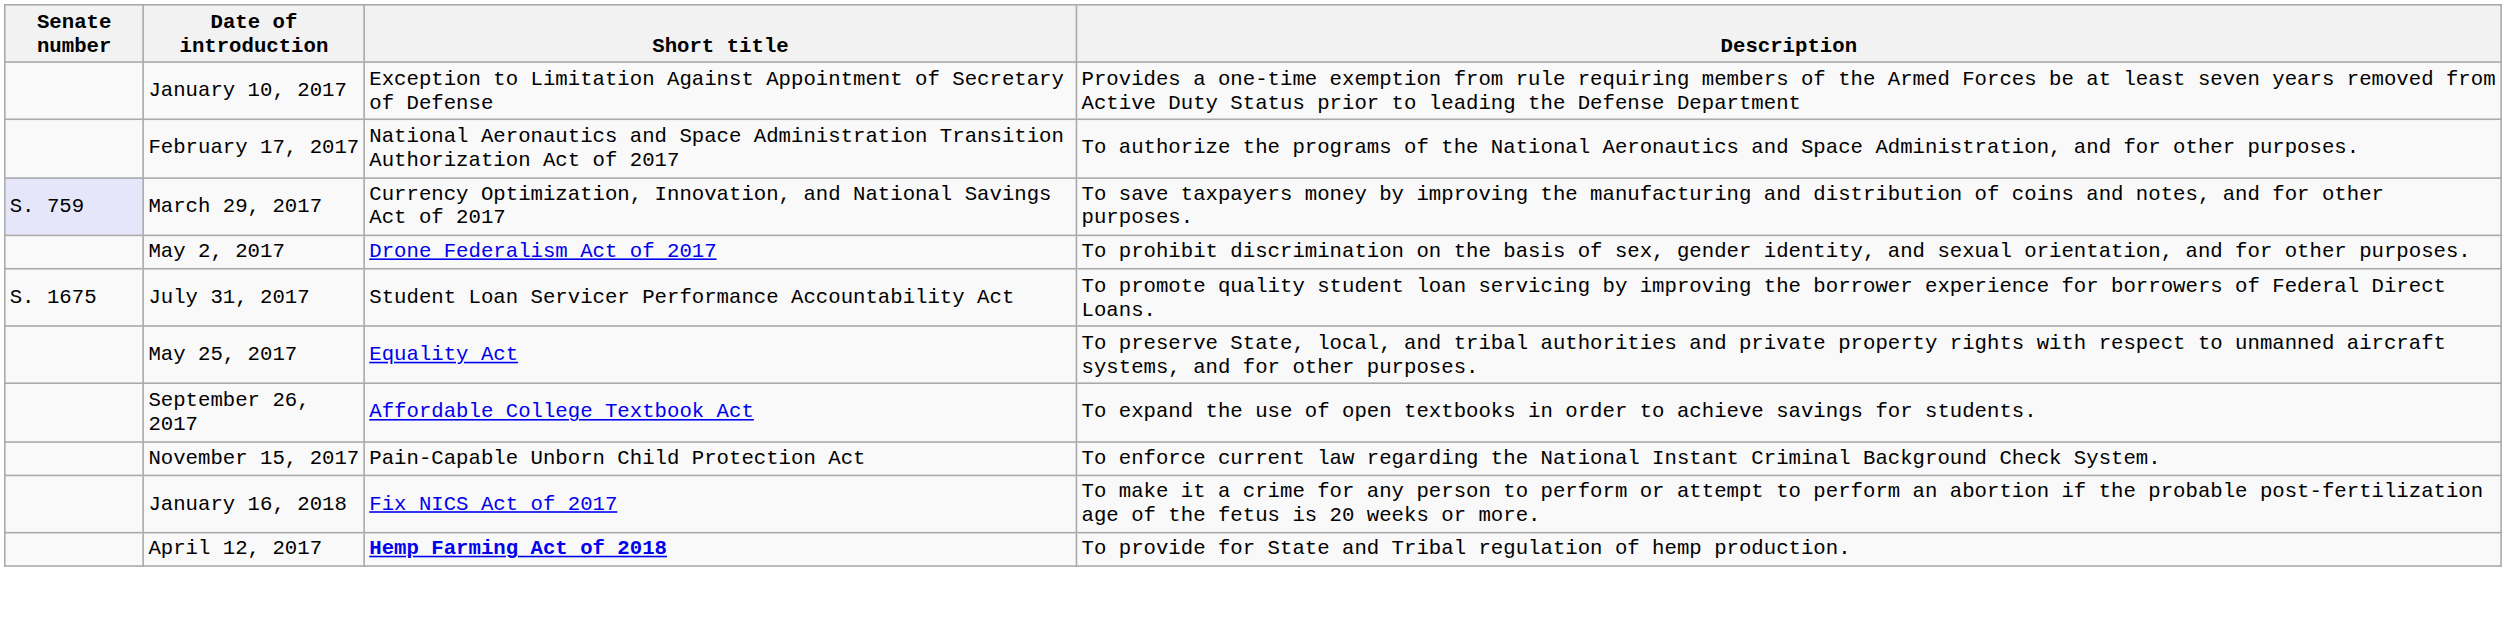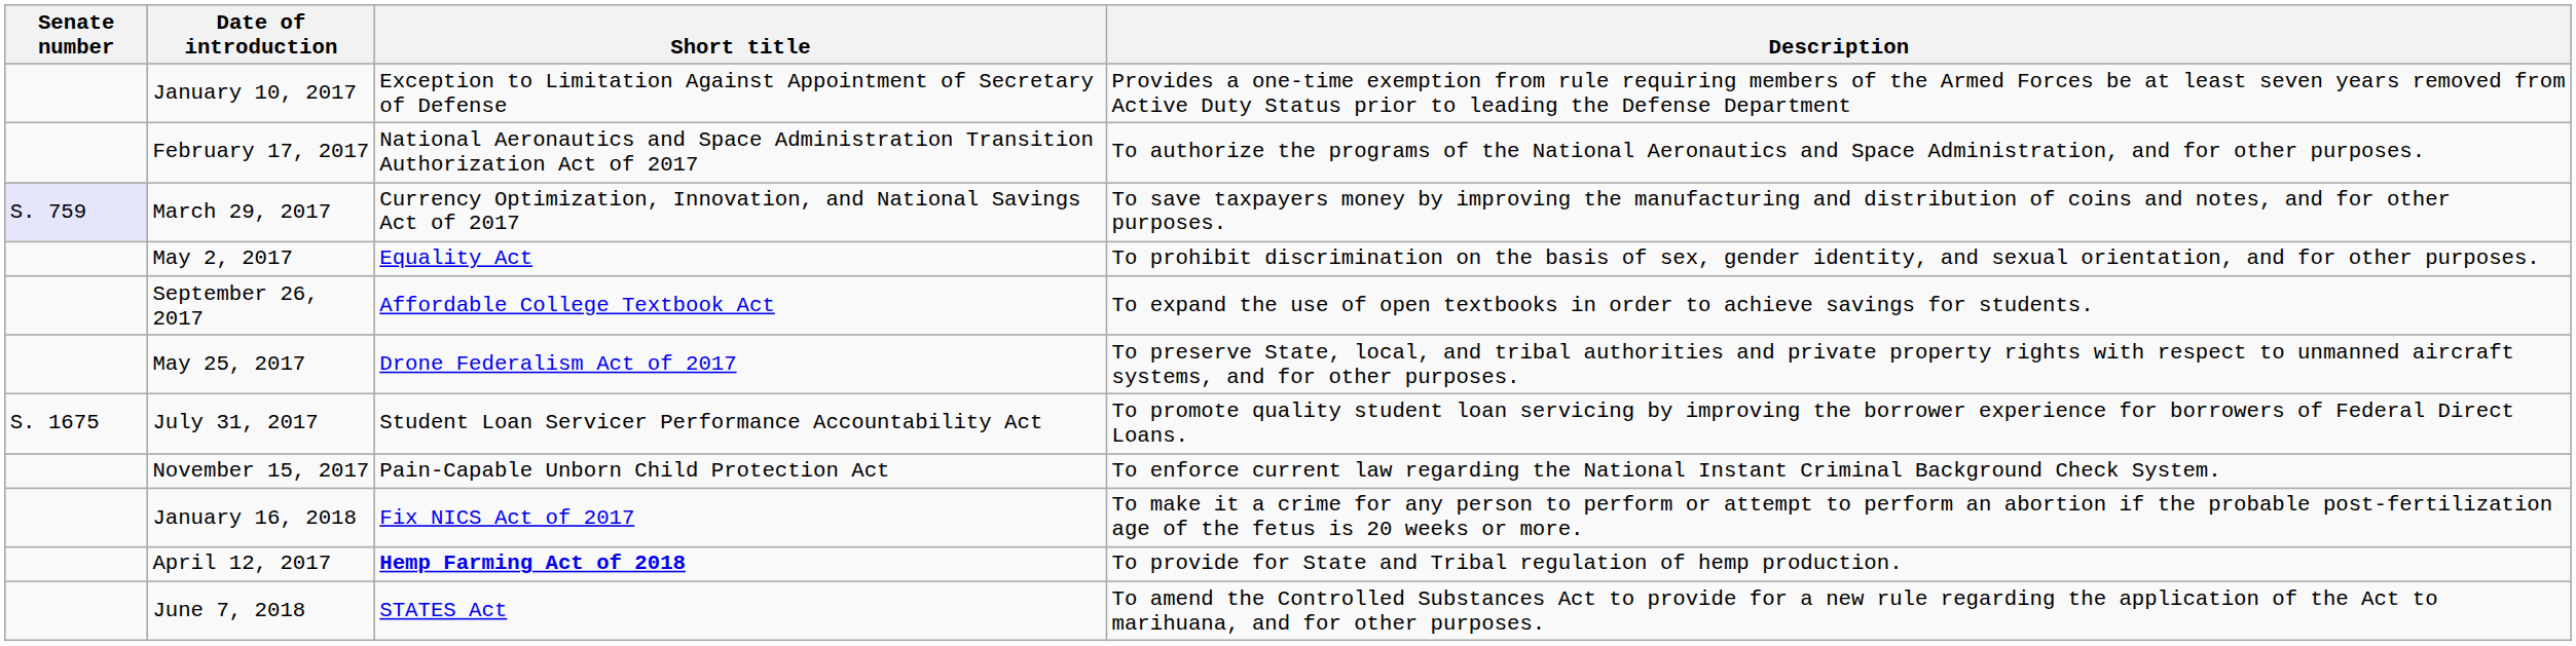May 2, 2017 | Short title: Drone Federalism Act of 2017 -> Equality Act
rows swapped: July 31, 2017 <-> September 26, 2017
May 25, 2017 | Short title: Equality Act -> Drone Federalism Act of 2017
+ row: June 7, 2018 | STATES Act | To amend the Controlled Substances Act to provide for a new rule regarding the application of the Act to marihuana, and for other purposes.
